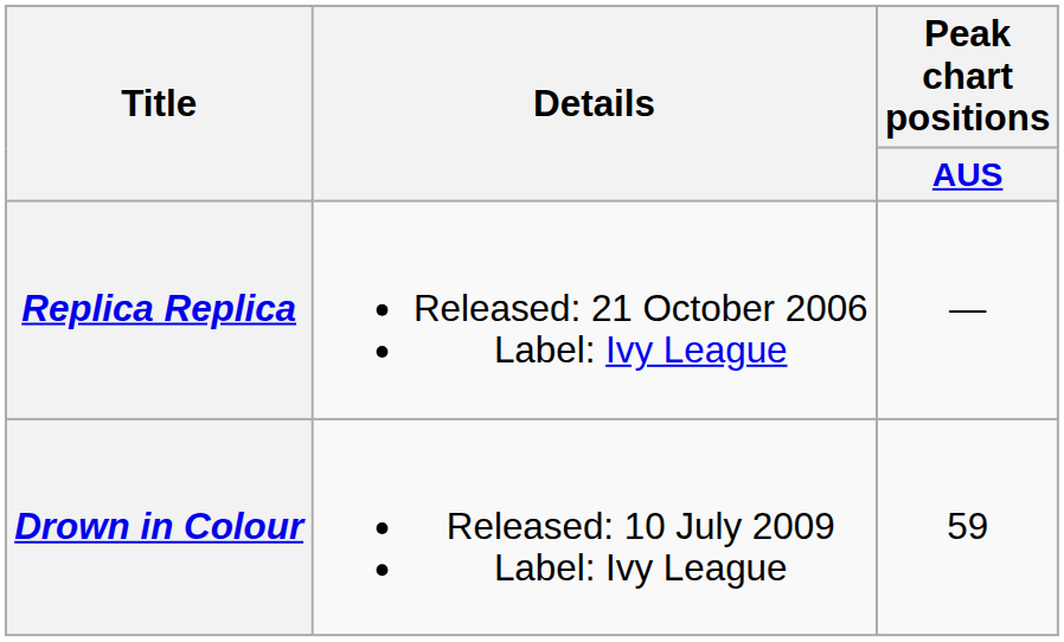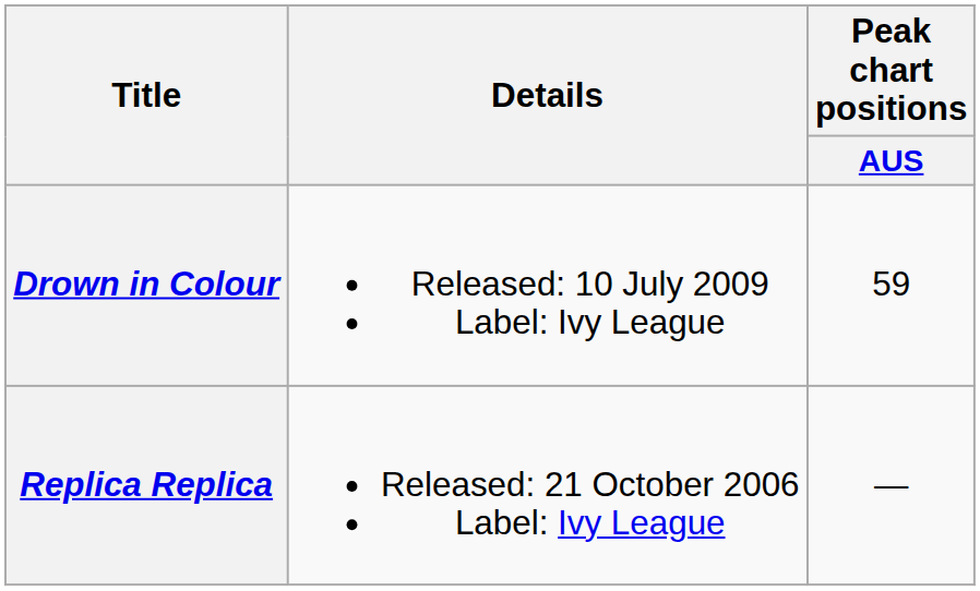rows swapped: Replica Replica <-> Drown in Colour
